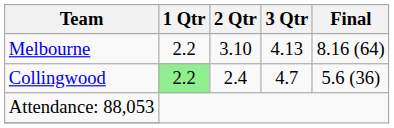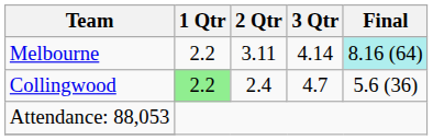Melbourne | 2 Qtr: 3.10 -> 3.11
Melbourne | 3 Qtr: 4.13 -> 4.14
Melbourne | Final: no background -> paleturquoise background
